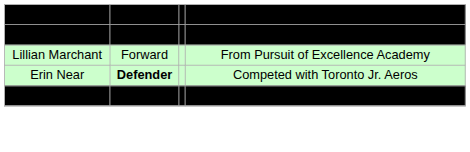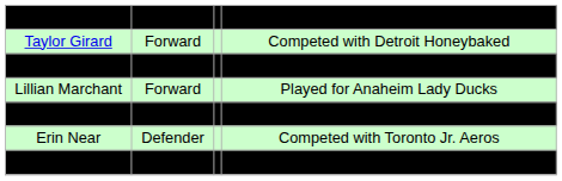+ row: Taylor Girard | Forward | Competed with Detroit Honeybaked
Emma Hare | column 4: Played for Anaheim Lady Ducks -> From Pursuit of Excellence Academy
Lillian Marchant | column 4: From Pursuit of Excellence Academy -> Played for Anaheim Lady Ducks
+ row: Kirsten Martin | Forward | Played for Pacific Steelers
Erin Near | column 2: bold -> normal
